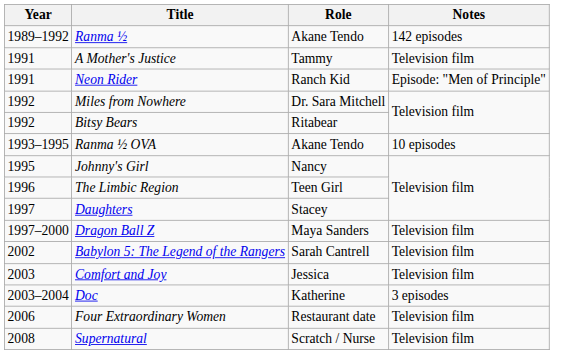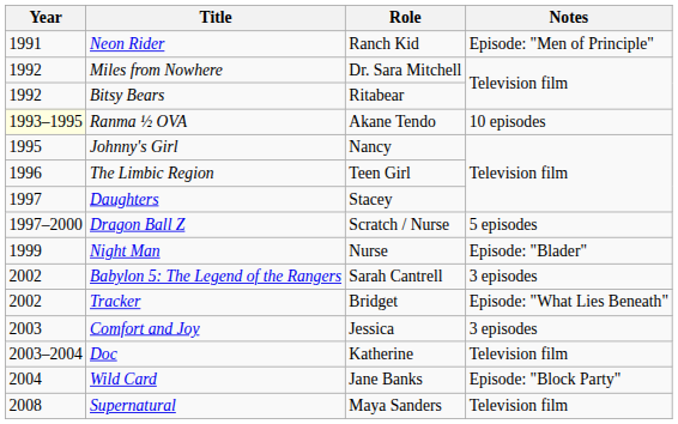- row: 1989–1992 | Ranma ½ | Akane Tendo | 142 episodes
- row: 1991 | A Mother's Justice | Tammy | Television film
Ranma ½ OVA | Year: no background -> lightyellow background
Dragon Ball Z | Role: Maya Sanders -> Scratch / Nurse
Dragon Ball Z | Notes: Television film -> 5 episodes
+ row: 1999 | Night Man | Nurse | Episode: "Blader"
Babylon 5: The Legend of the Rangers | Notes: Television film -> 3 episodes
+ row: 2002 | Tracker | Bridget | Episode: "What Lies Beneath"
Comfort and Joy | Notes: Television film -> 3 episodes
Doc | Notes: 3 episodes -> Television film
+ row: 2004 | Wild Card | Jane Banks | Episode: "Block Party"
- row: 2006 | Four Extraordinary Women | Restaurant date | Television film
Supernatural | Role: Scratch / Nurse -> Maya Sanders
